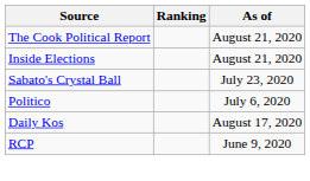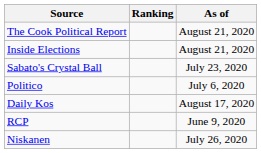+ row: Niskanen | July 26, 2020
